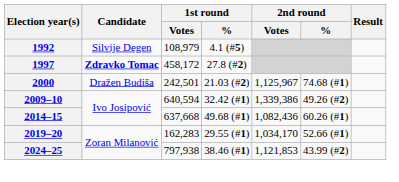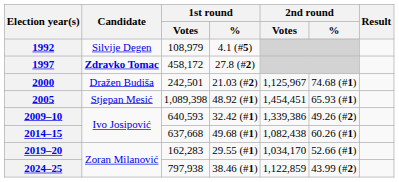+ row: 2005 | Stjepan Mesić | 1,089,398 | 48.92 (#1) | 1,454,451 | 65.93 (#1)
2009–10 | 1st round / Votes: 640,594 -> 640,593
2014–15 | 2nd round / Votes: 1,082,436 -> 1,082,438
2024–25 | 2nd round / Votes: 1,121,853 -> 1,122,859
